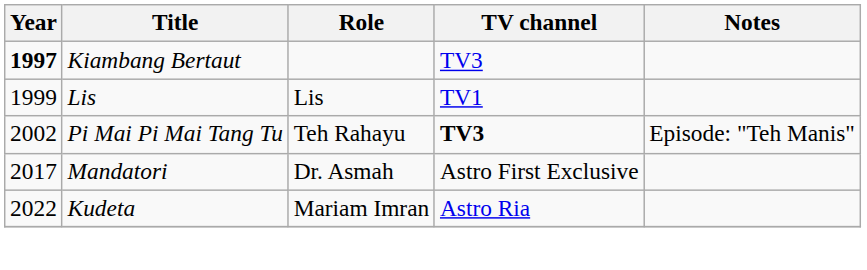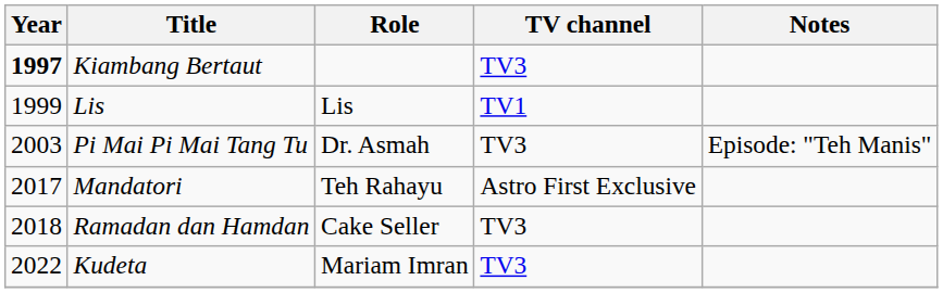Pi Mai Pi Mai Tang Tu | Year: 2002 -> 2003
Pi Mai Pi Mai Tang Tu | Role: Teh Rahayu -> Dr. Asmah
Pi Mai Pi Mai Tang Tu | TV channel: bold -> normal
Mandatori | Role: Dr. Asmah -> Teh Rahayu
+ row: 2018 | Ramadan dan Hamdan | Cake Seller | TV3
Kudeta | TV channel: Astro Ria -> TV3
